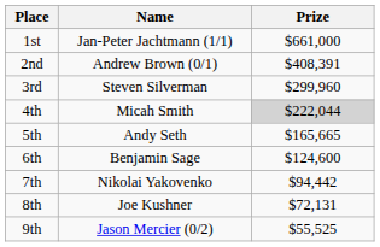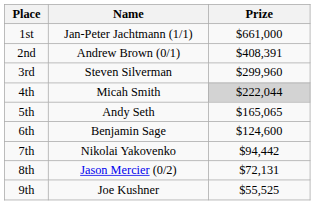5th | Prize: $165,665 -> $165,065
8th | Name: Joe Kushner -> Jason Mercier (0/2)
9th | Name: Jason Mercier (0/2) -> Joe Kushner
